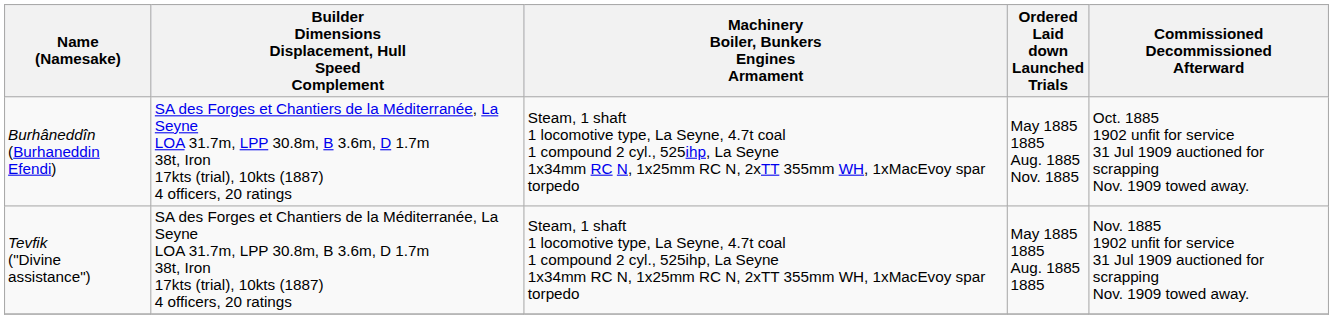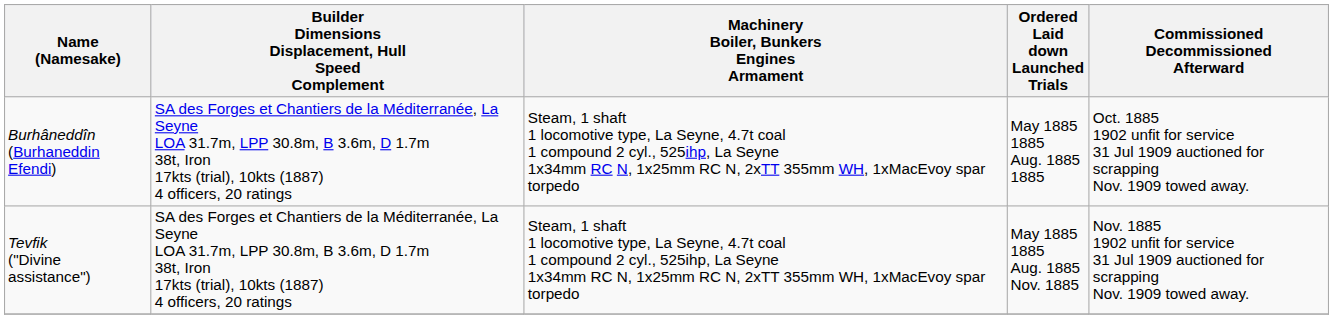Burhâneddîn (Burhaneddin Efendi) | Ordered Laid down Launched Trials: May 1885 1885 Aug. 1885 Nov. 1885 -> May 1885 1885 Aug. 1885 1885
Tevfik ("Divine assistance") | Ordered Laid down Launched Trials: May 1885 1885 Aug. 1885 1885 -> May 1885 1885 Aug. 1885 Nov. 1885
